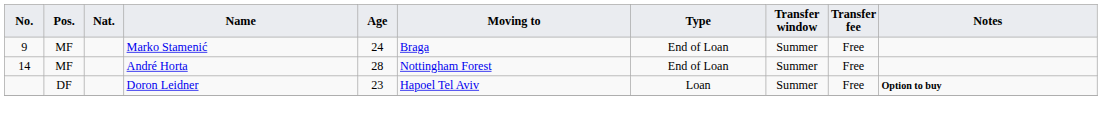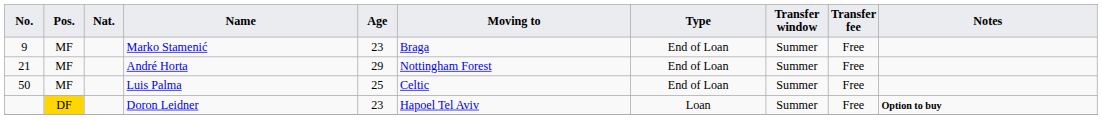Marko Stamenić | Age: 24 -> 23
André Horta | Νο.: 14 -> 21
André Horta | Age: 28 -> 29
+ row: 50 | MF | Luis Palma | 25 | Celtic | End of Loan | Summer | Free
Doron Leidner | Pos.: no background -> gold background
